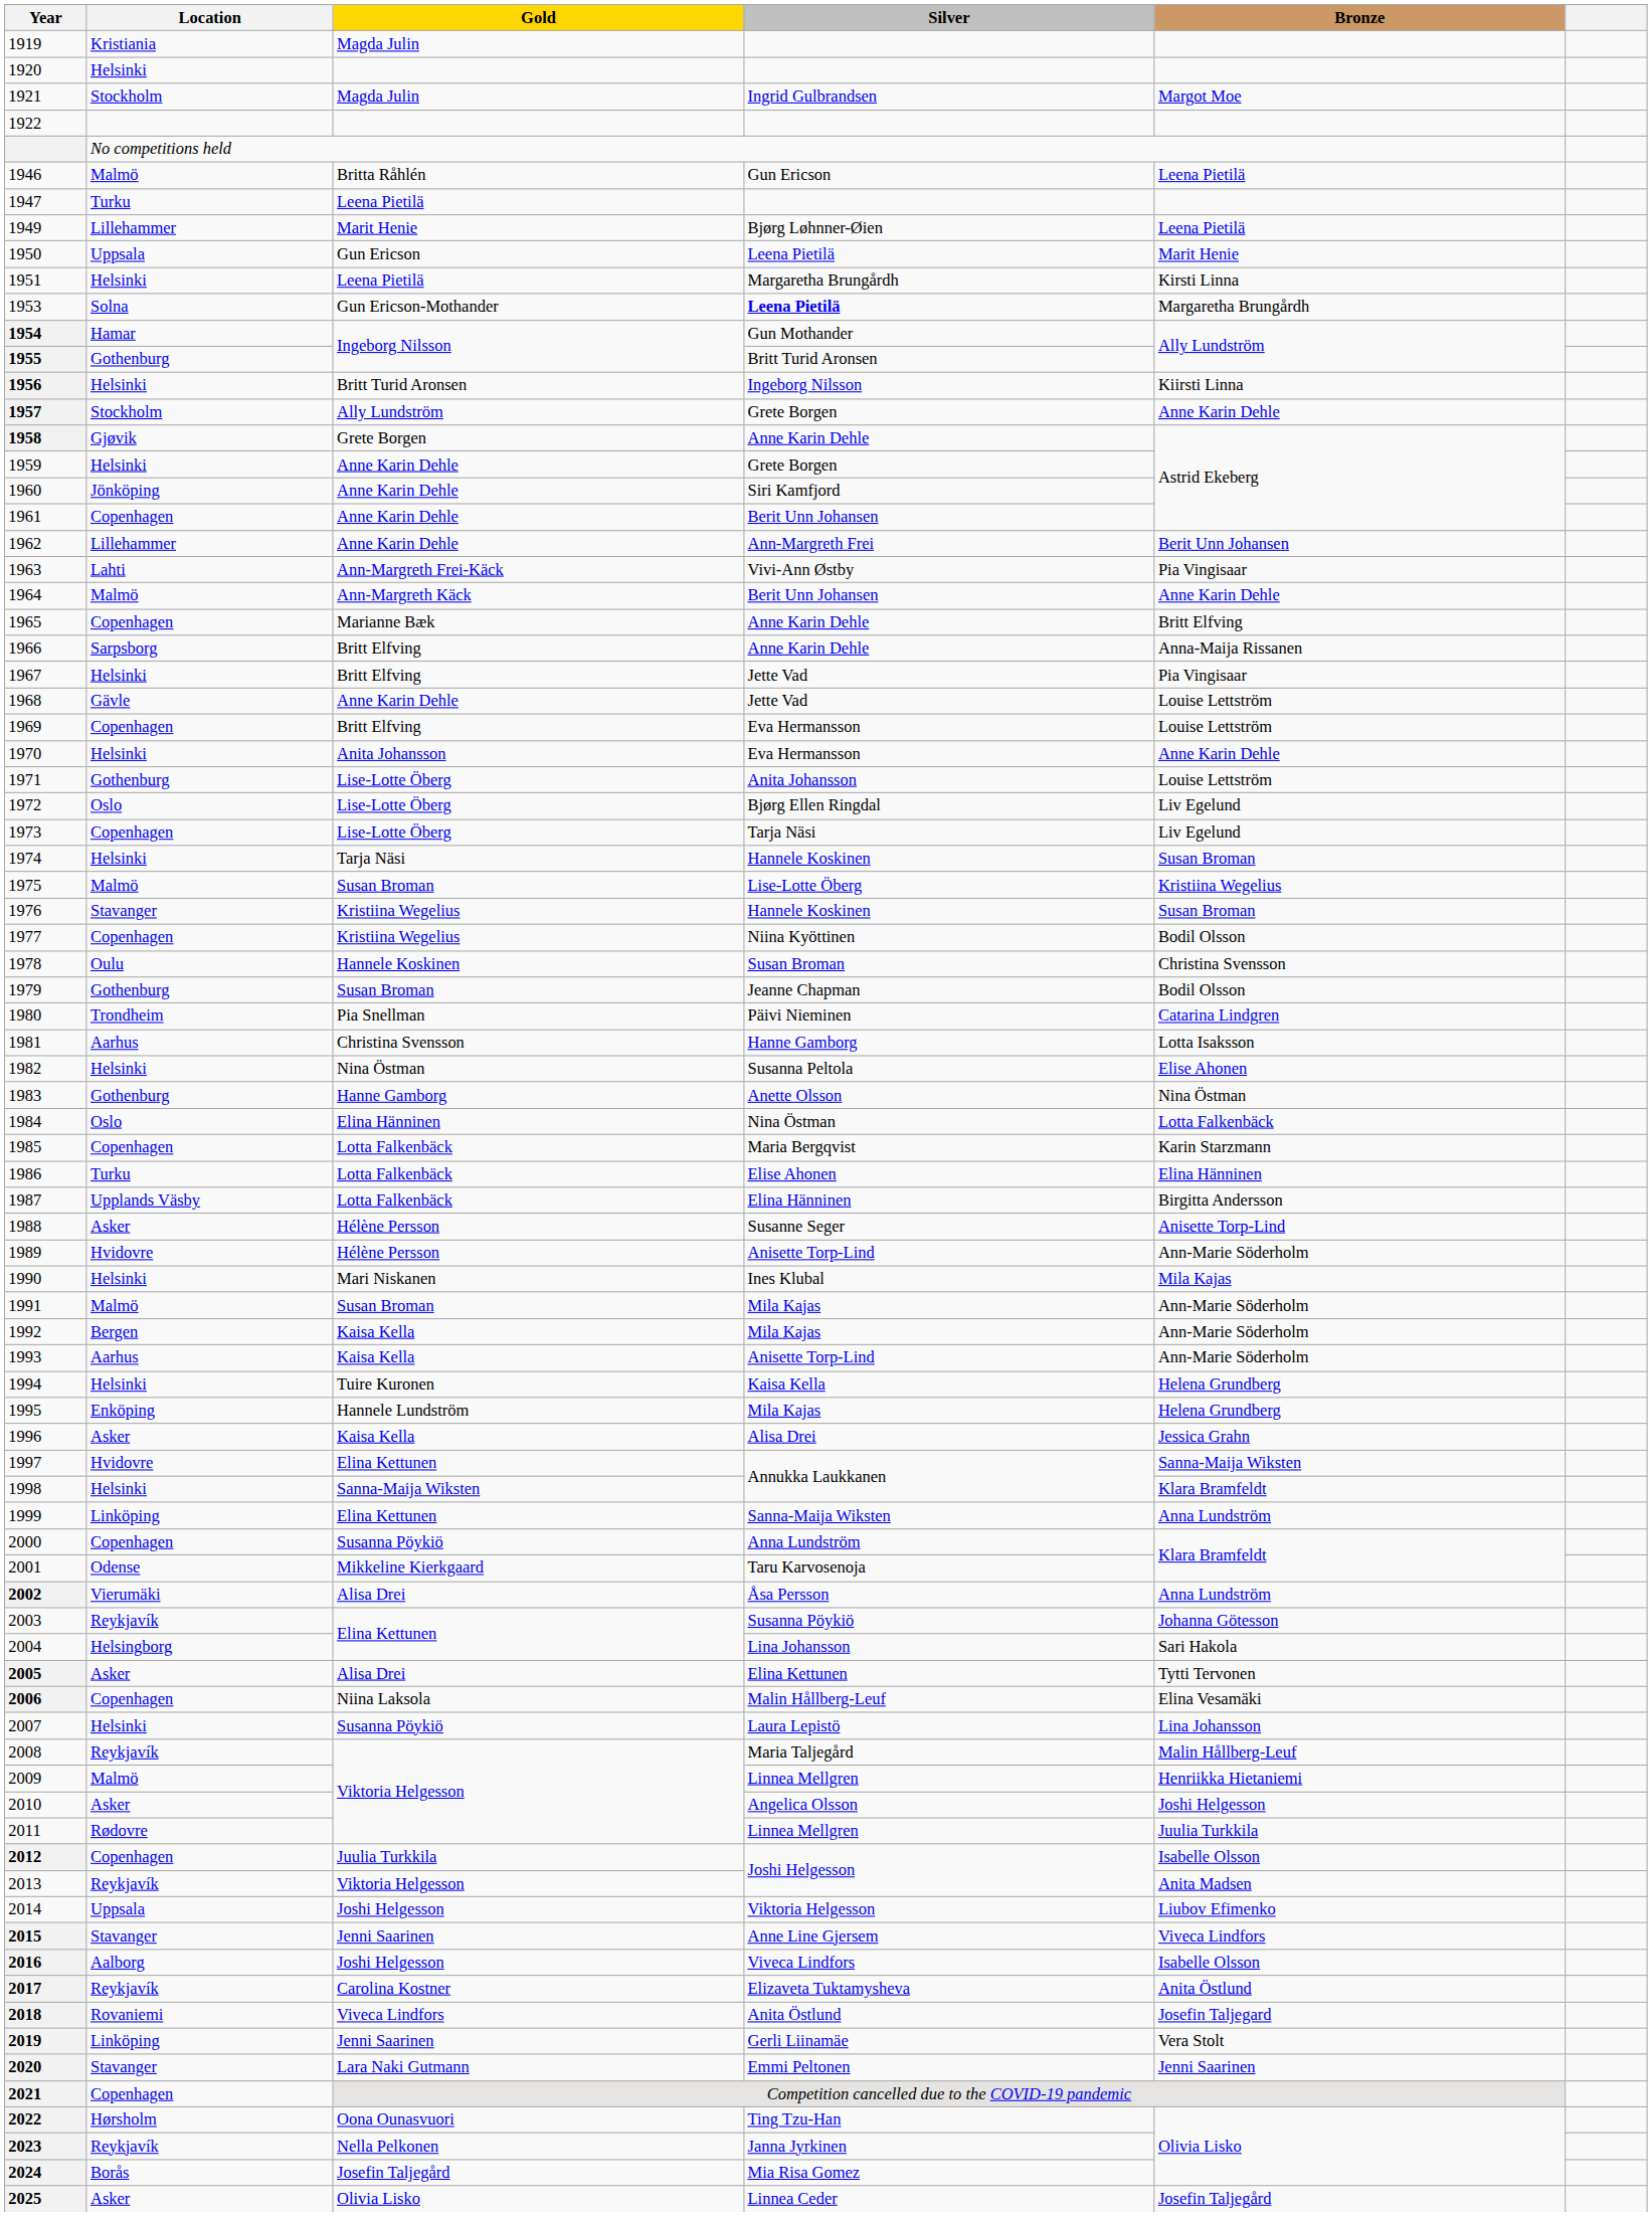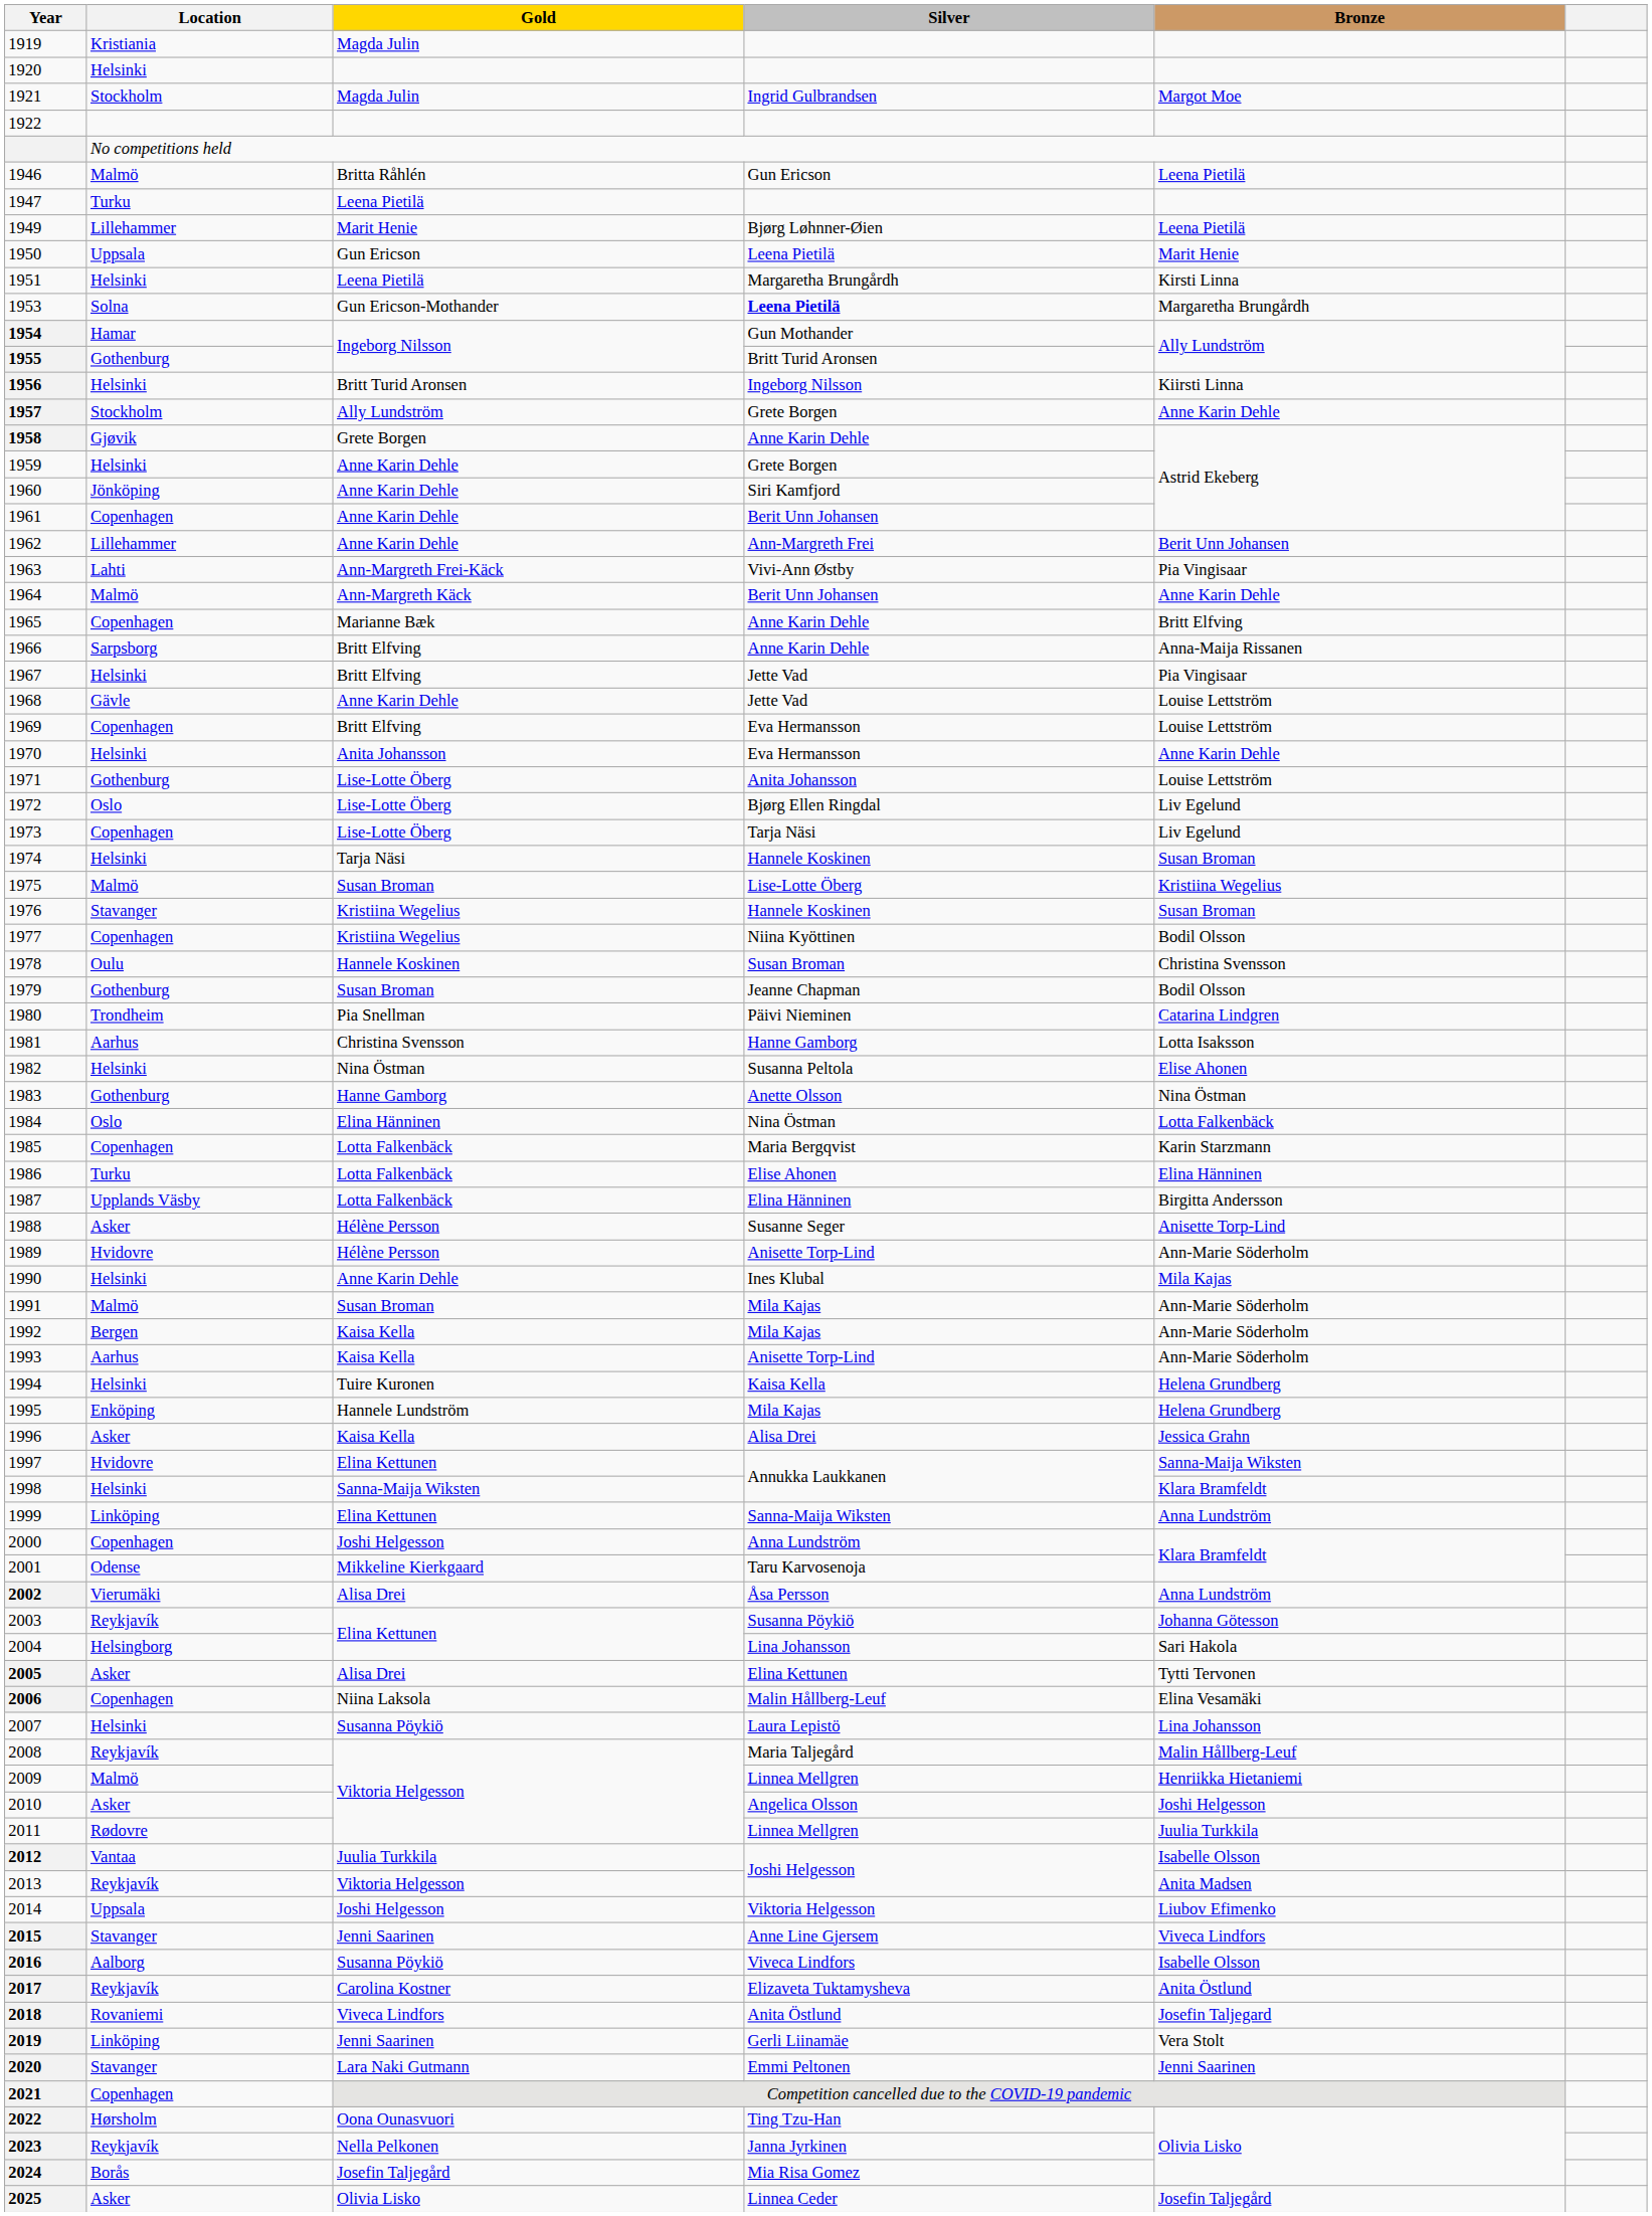1990 | Gold: Mari Niskanen -> Anne Karin Dehle
2000 | Gold: Susanna Pöykiö -> Joshi Helgesson
2012 | Location: Copenhagen -> Vantaa
2016 | Gold: Joshi Helgesson -> Susanna Pöykiö
